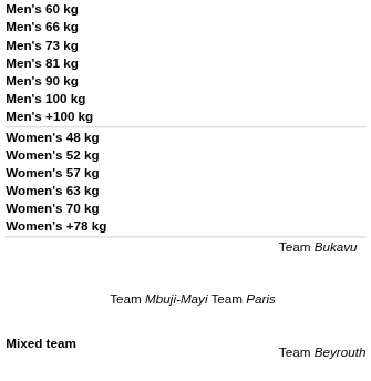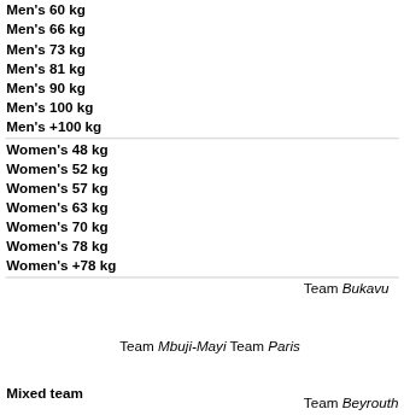+ row: Women's 78 kg
